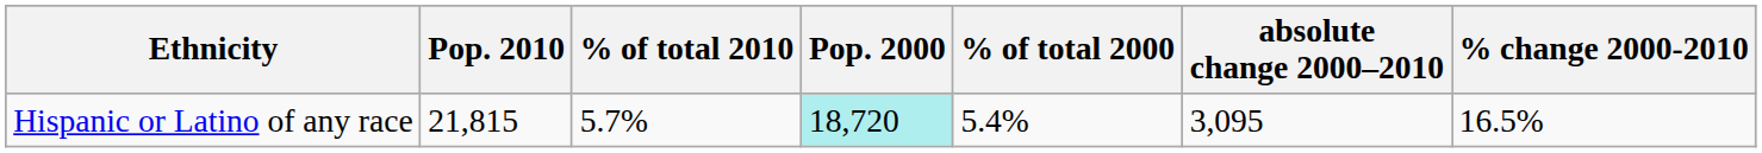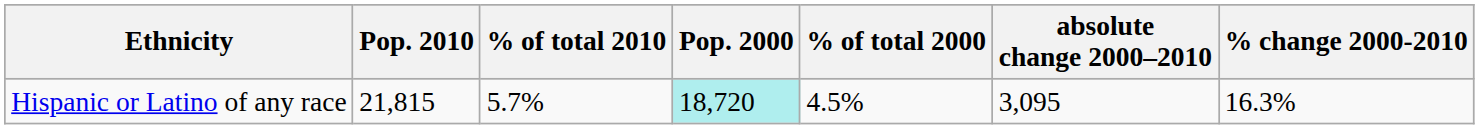Hispanic or Latino of any race | % of total 2000: 5.4% -> 4.5%
Hispanic or Latino of any race | % change 2000-2010: 16.5% -> 16.3%
